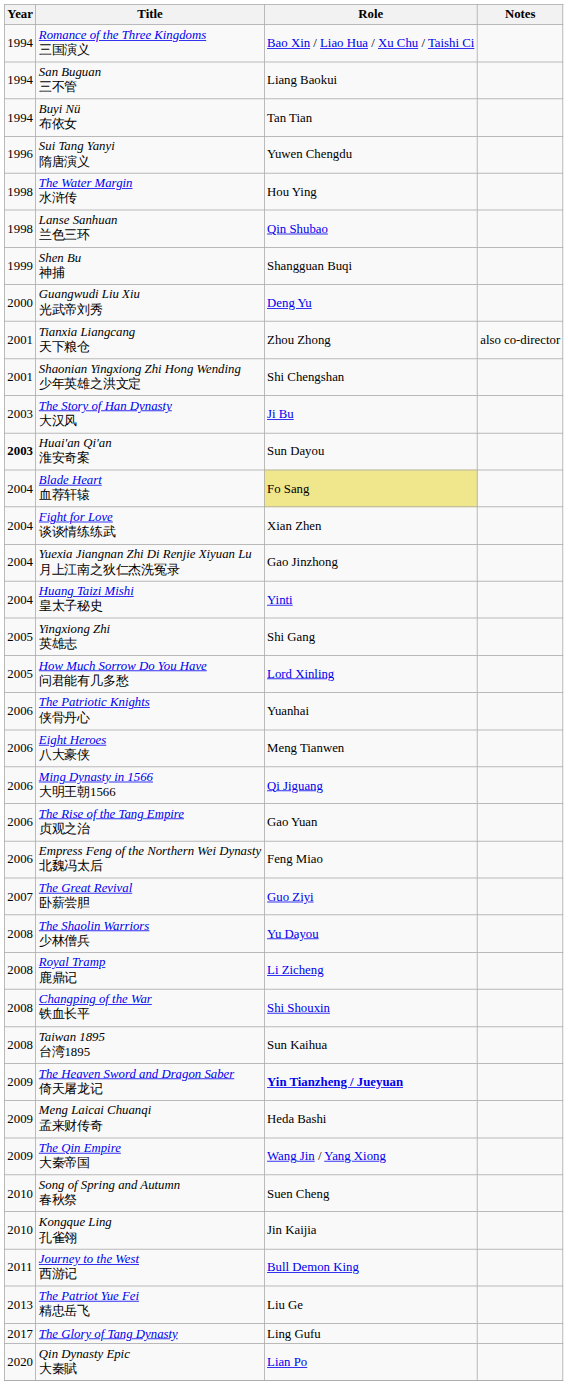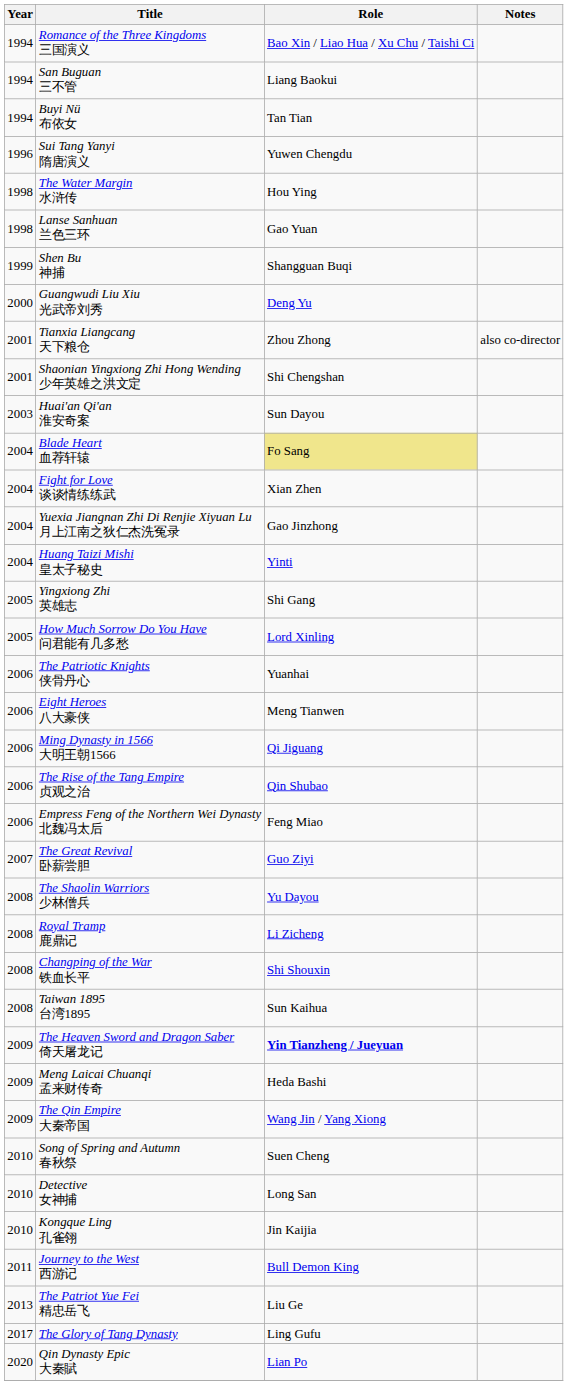Lanse Sanhuan 兰色三环 | Role: Qin Shubao -> Gao Yuan
- row: 2003 | The Story of Han Dynasty 大汉风 | Ji Bu
Huai'an Qi'an 淮安奇案 | Year: bold -> normal
The Rise of the Tang Empire 贞观之治 | Role: Gao Yuan -> Qin Shubao
+ row: 2010 | Detective 女神捕 | Long San
